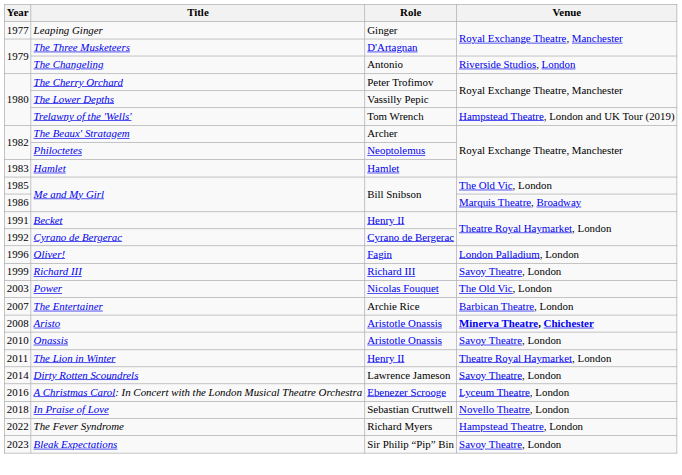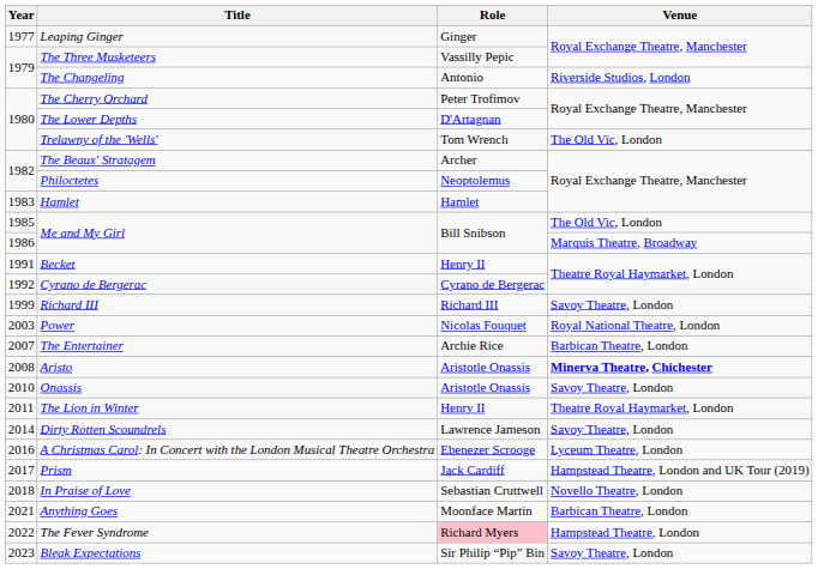The Three Musketeers | Role: D'Artagnan -> Vassilly Pepic
The Lower Depths | Role: Vassilly Pepic -> D'Artagnan
Trelawny of the 'Wells' | Venue: Hampstead Theatre, London and UK Tour (2019) -> The Old Vic, London
- row: 1996 | Oliver! | Fagin | London Palladium, London
Power | Venue: The Old Vic, London -> Royal National Theatre, London
+ row: 2017 | Prism | Jack Cardiff | Hampstead Theatre, London and UK Tour (2019)
+ row: 2021 | Anything Goes | Moonface Martin | Barbican Theatre, London
The Fever Syndrome | Role: no background -> pink background
